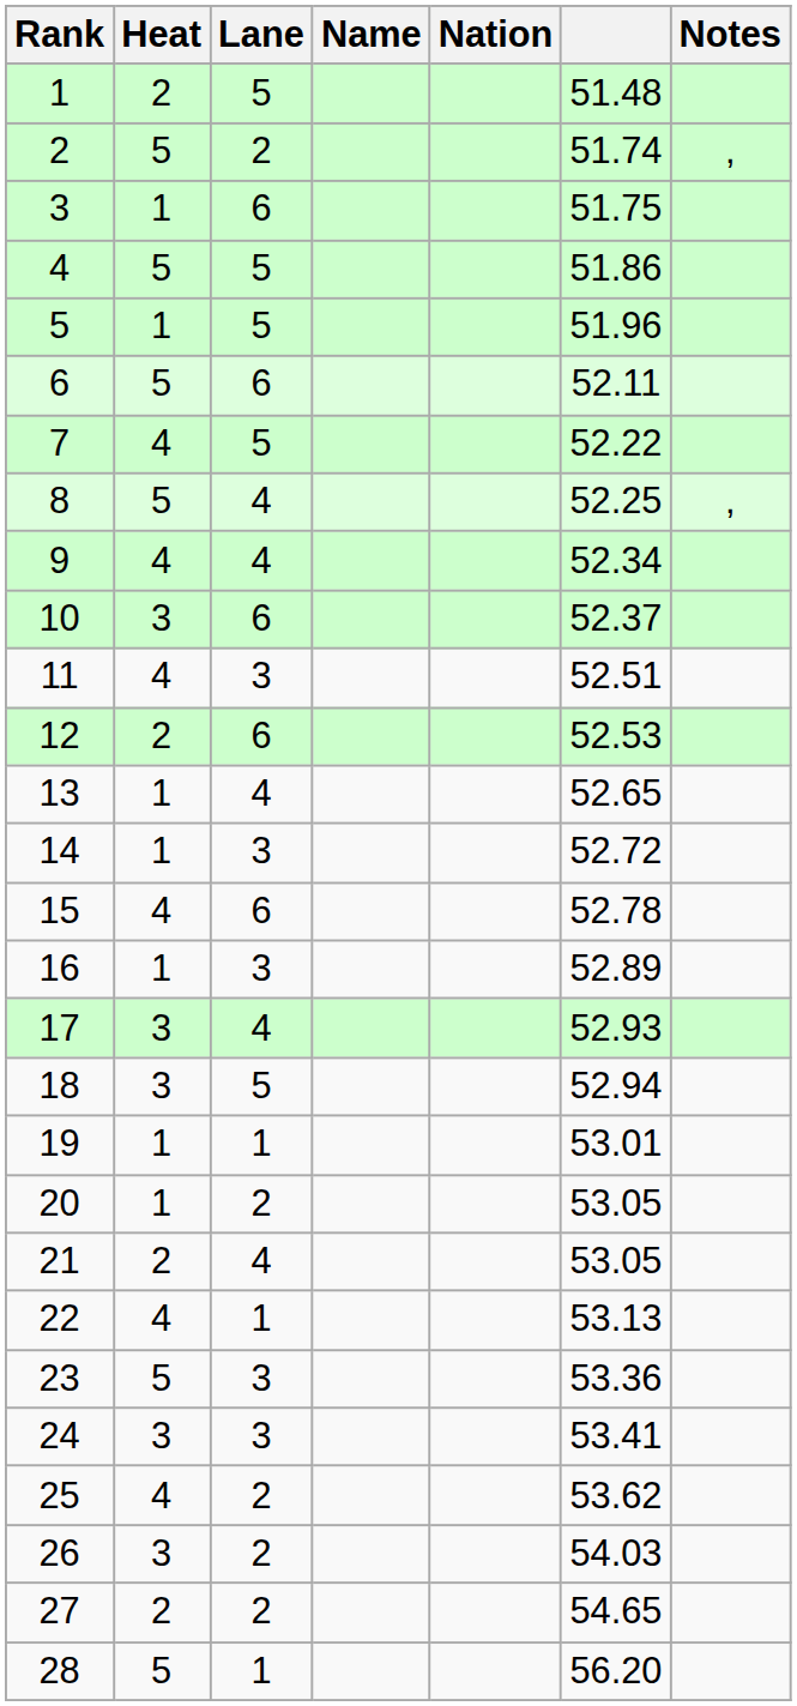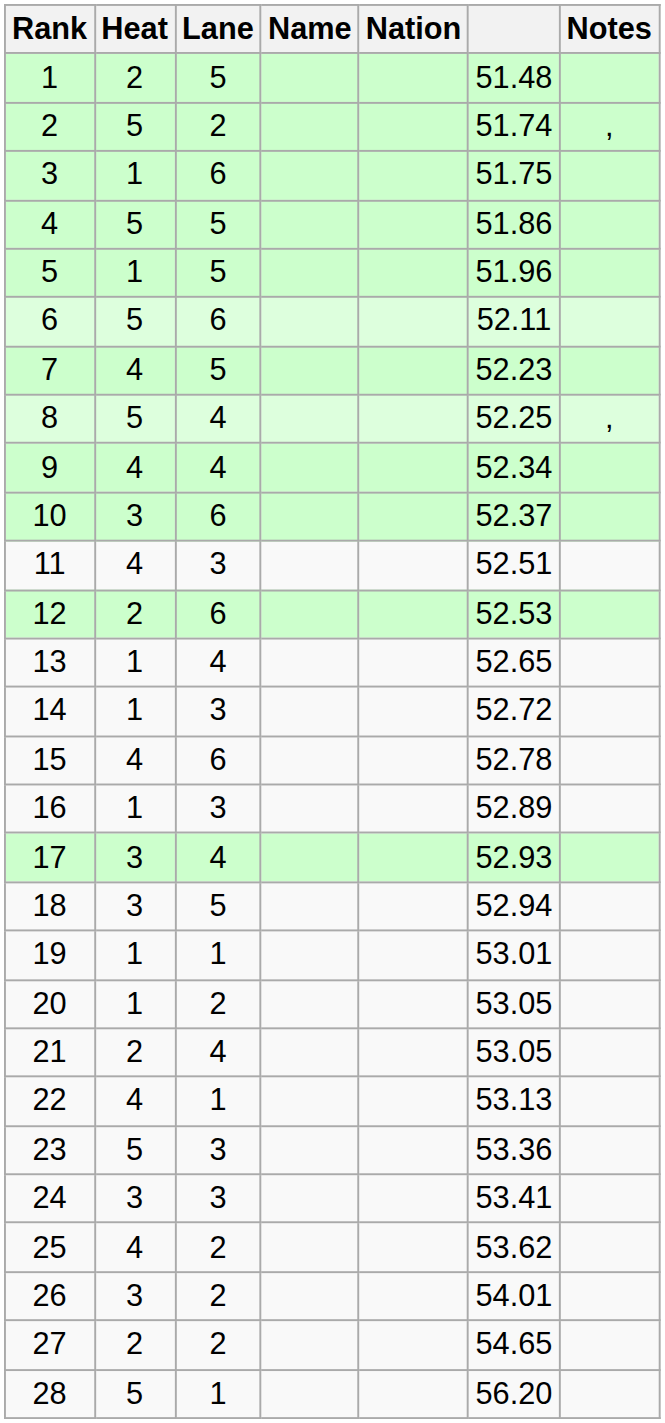7 | column 6: 52.22 -> 52.23
26 | column 6: 54.03 -> 54.01
